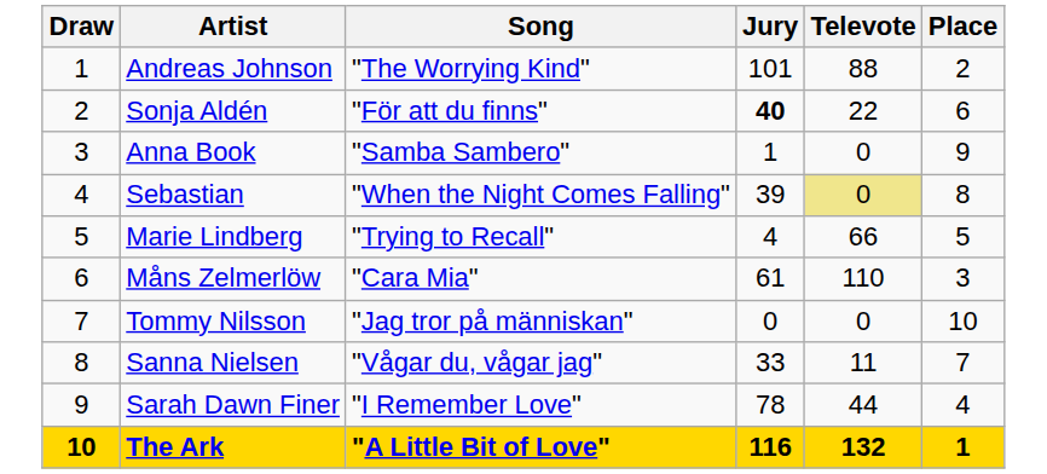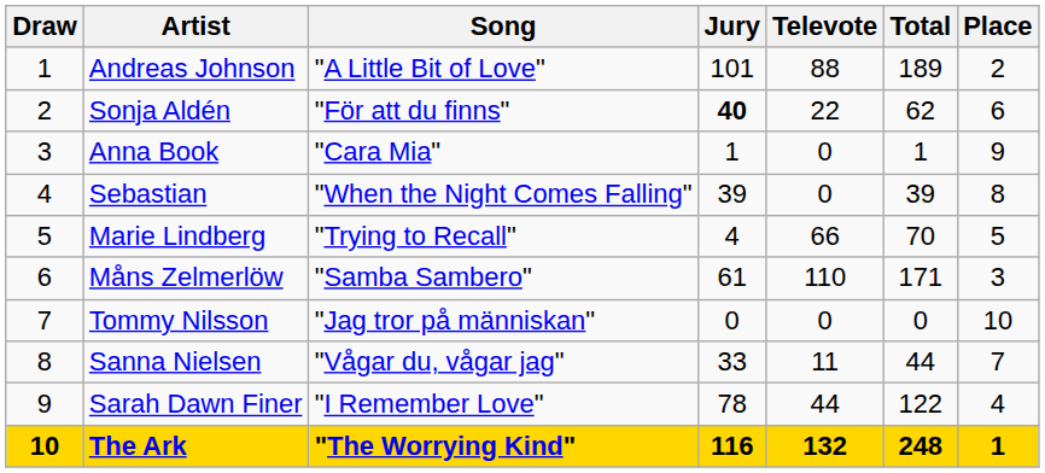+ column: Total | 189 | 62 | 1 | 39 | 70 | 171 | 0 | 44 | 122 | 248
Andreas Johnson | Song: "The Worrying Kind" -> "A Little Bit of Love"
Anna Book | Song: "Samba Sambero" -> "Cara Mia"
Sebastian | Televote: khaki background -> no background
Måns Zelmerlöw | Song: "Cara Mia" -> "Samba Sambero"
The Ark | Song: "A Little Bit of Love" -> "The Worrying Kind"
